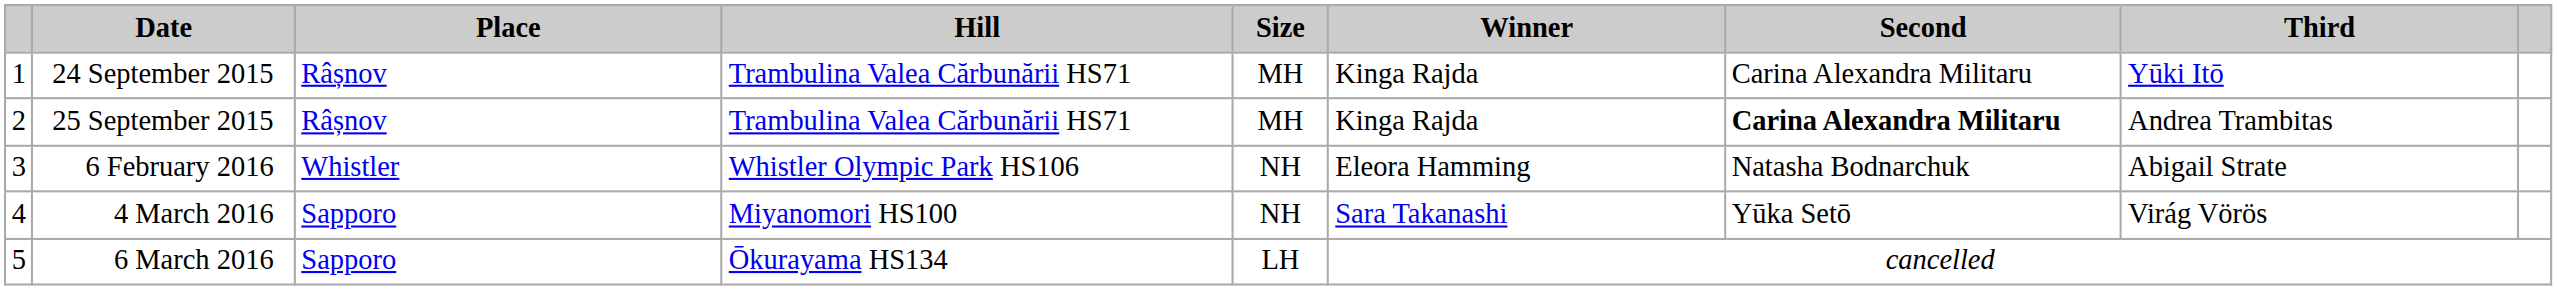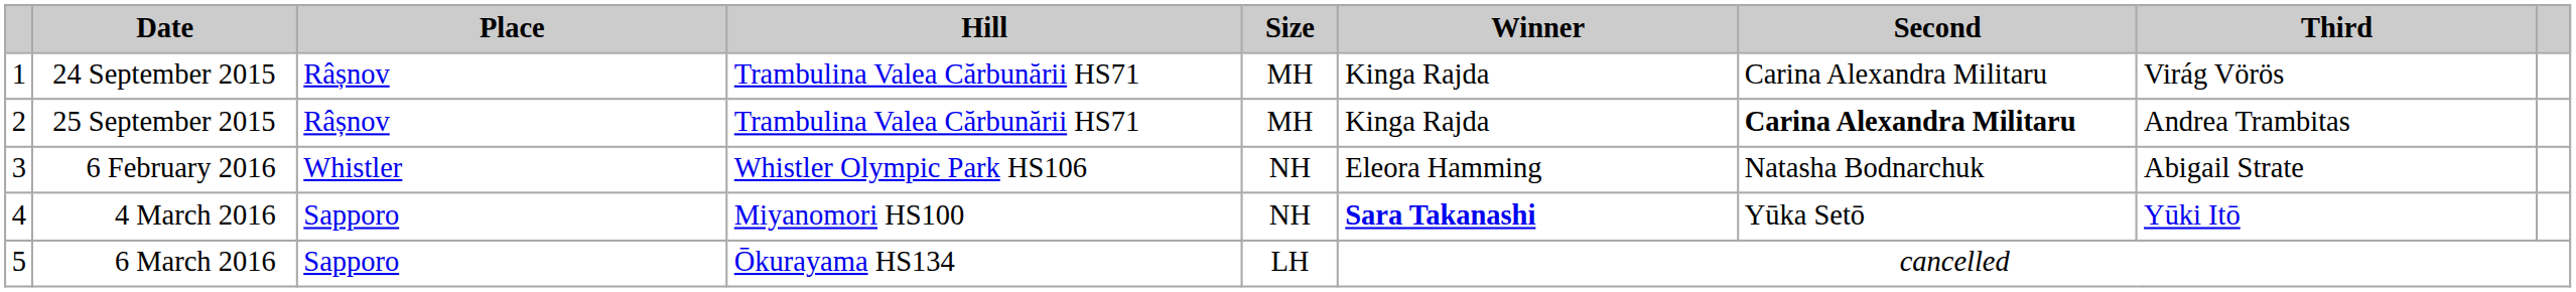24 September 2015 | Third: Yūki Itō -> Virág Vörös
4 March 2016 | Winner: normal -> bold
4 March 2016 | Third: Virág Vörös -> Yūki Itō
